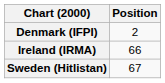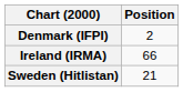Sweden (Hitlistan) | Position: 67 -> 21
